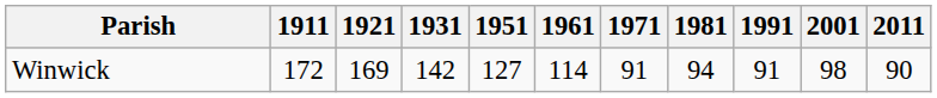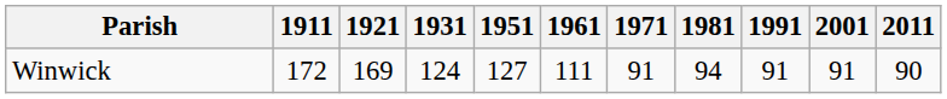Winwick | 1931: 142 -> 124
Winwick | 1961: 114 -> 111
Winwick | 2001: 98 -> 91
